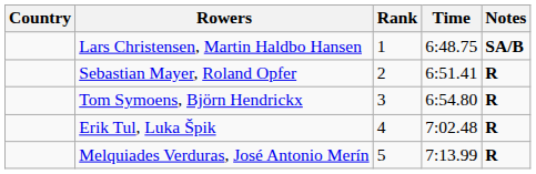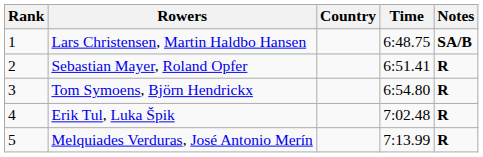columns swapped: Rank <-> Country
